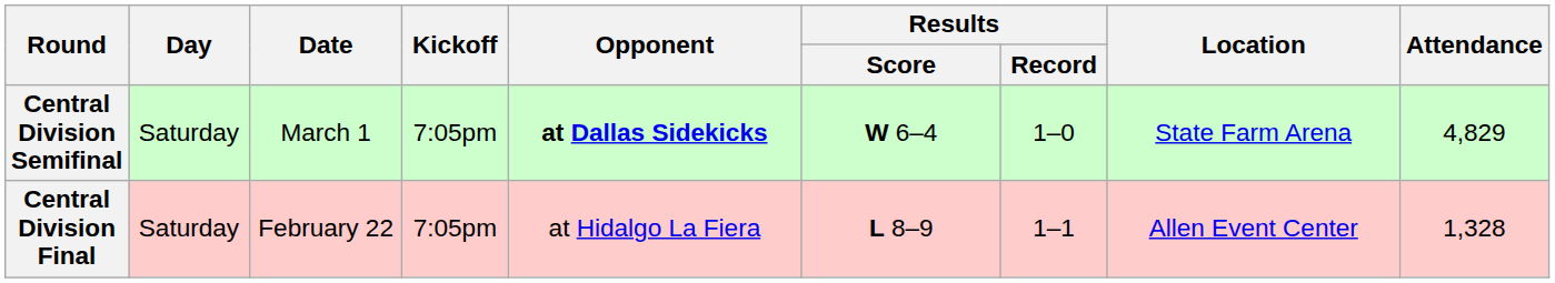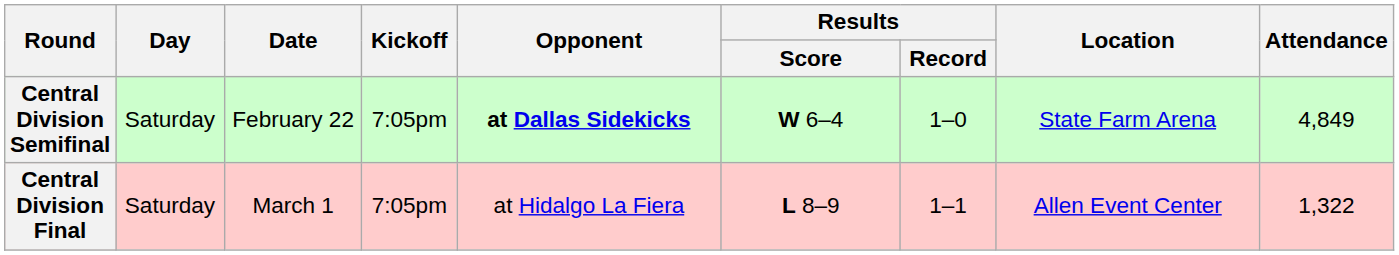Central Division Semifinal | Date: March 1 -> February 22
Central Division Semifinal | Attendance: 4,829 -> 4,849
Central Division Final | Date: February 22 -> March 1
Central Division Final | Attendance: 1,328 -> 1,322
